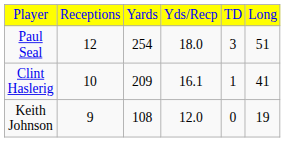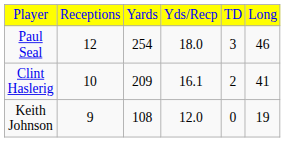Paul Seal | column 6: 51 -> 46
Clint Haslerig | column 5: 1 -> 2
